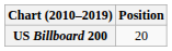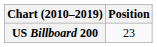US Billboard 200 | Position: 20 -> 23
